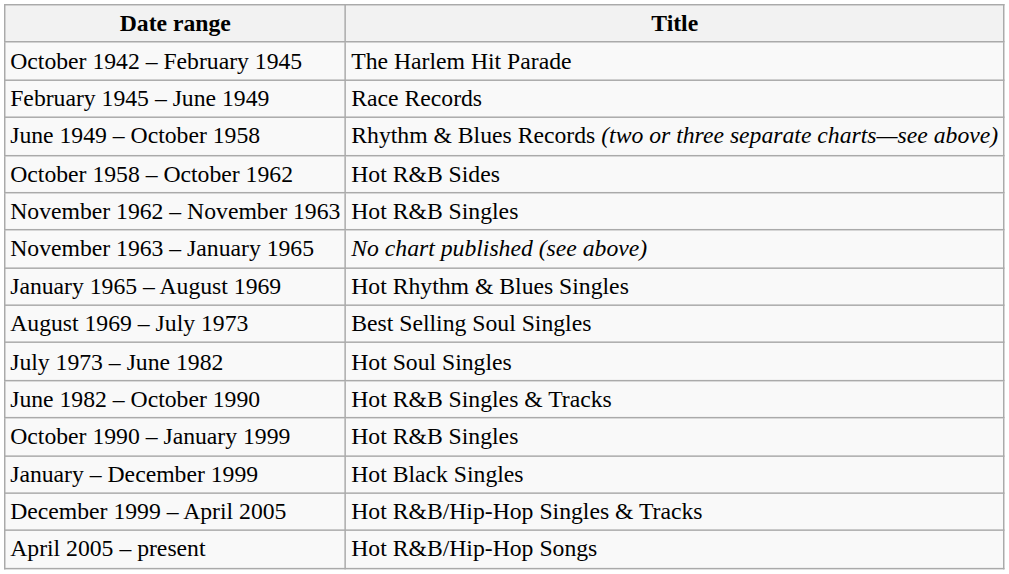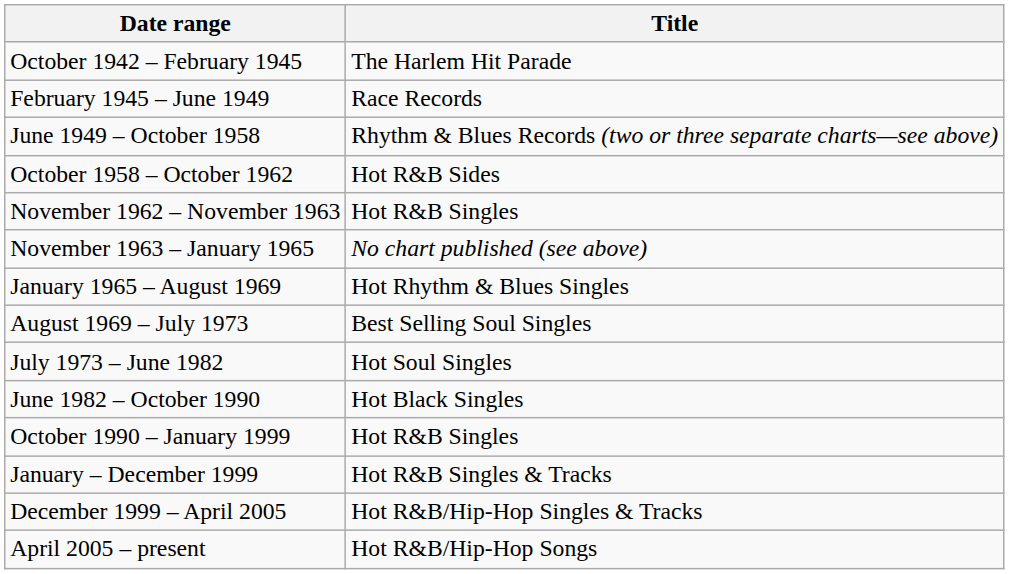June 1982 – October 1990 | Title: Hot R&B Singles & Tracks -> Hot Black Singles
January – December 1999 | Title: Hot Black Singles -> Hot R&B Singles & Tracks
